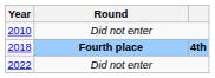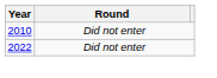- row: 2018 | Fourth place | 4th
